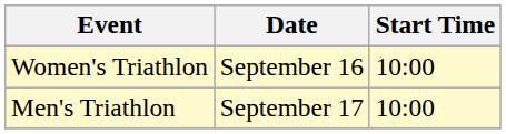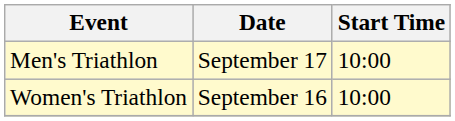rows swapped: Women's Triathlon <-> Men's Triathlon
